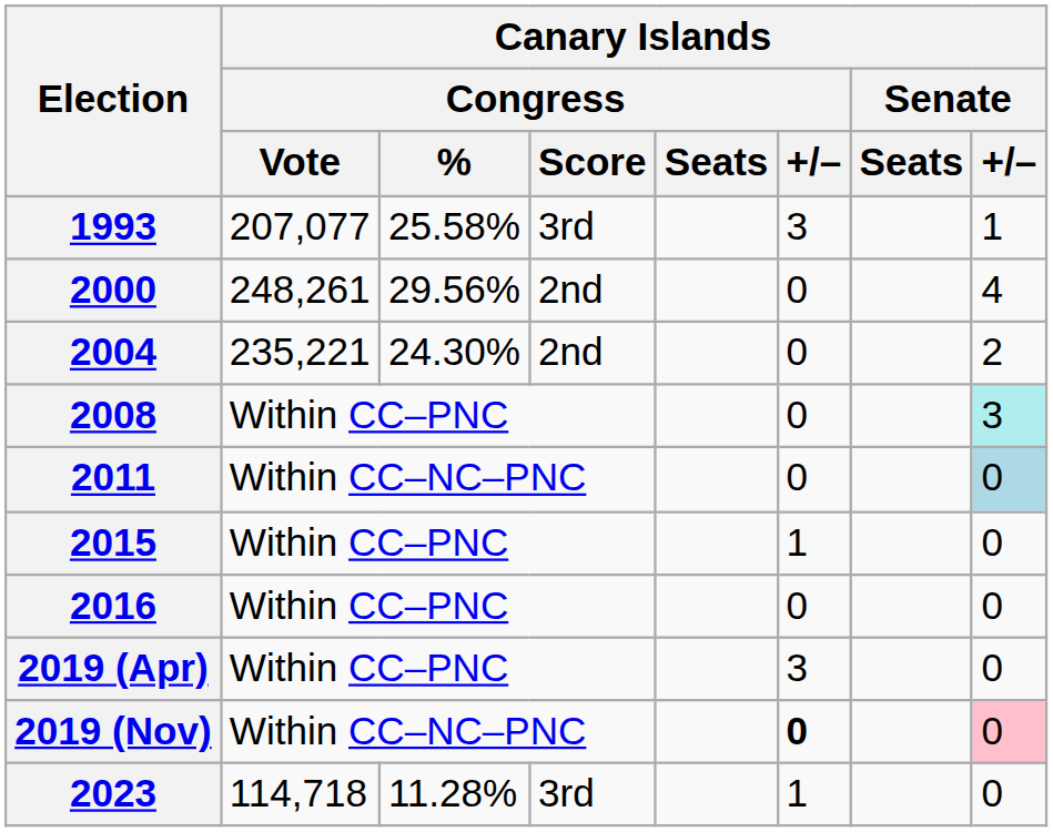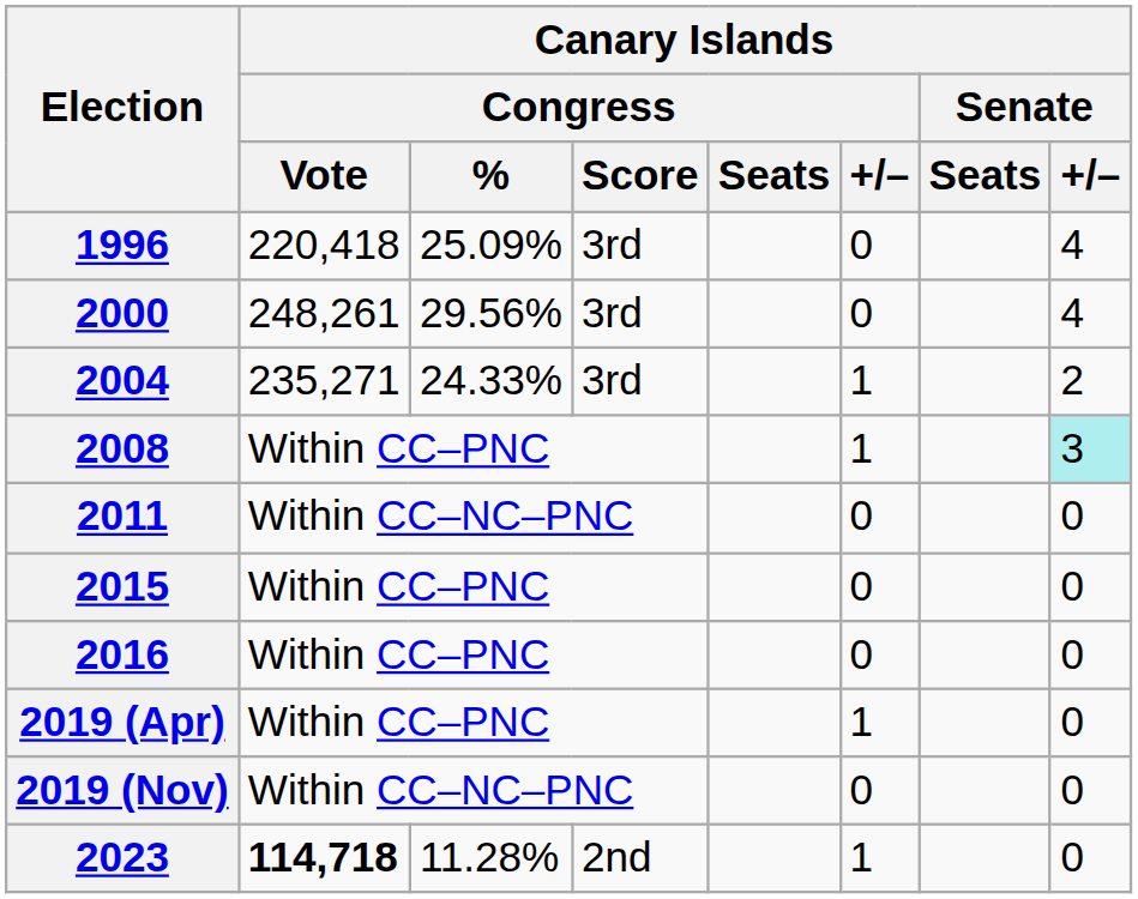- row: 1993 | 207,077 | 25.58% | 3rd | 3 | 1
+ row: 1996 | 220,418 | 25.09% | 3rd | 0 | 4
2000 | Canary Islands / Congress / Score: 2nd -> 3rd
2004 | Canary Islands / Congress / Vote: 235,221 -> 235,271
2004 | Canary Islands / Congress / %: 24.30% -> 24.33%
2004 | Canary Islands / Congress / Score: 2nd -> 3rd
2004 | Canary Islands / Congress / +/–: 0 -> 1
2008 | Canary Islands / Congress / +/–: 0 -> 1
2011 | Canary Islands / Senate / +/–: lightblue background -> no background
2015 | Canary Islands / Congress / +/–: 1 -> 0
2019 (Apr) | Canary Islands / Congress / +/–: 3 -> 1
2019 (Nov) | Canary Islands / Congress / +/–: bold -> normal
2019 (Nov) | Canary Islands / Senate / +/–: pink background -> no background
2023 | Canary Islands / Congress / Vote: normal -> bold
2023 | Canary Islands / Congress / Score: 3rd -> 2nd
